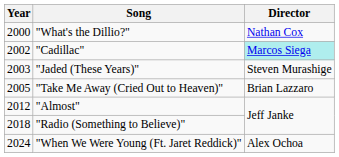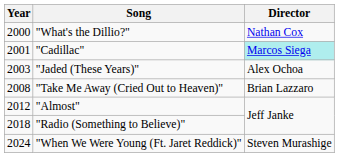"Cadillac" | Year: 2002 -> 2001
"Jaded (These Years)" | Director: Steven Murashige -> Alex Ochoa
"Take Me Away (Cried Out to Heaven)" | Year: 2005 -> 2008
"When We Were Young (Ft. Jaret Reddick)" | Director: Alex Ochoa -> Steven Murashige
